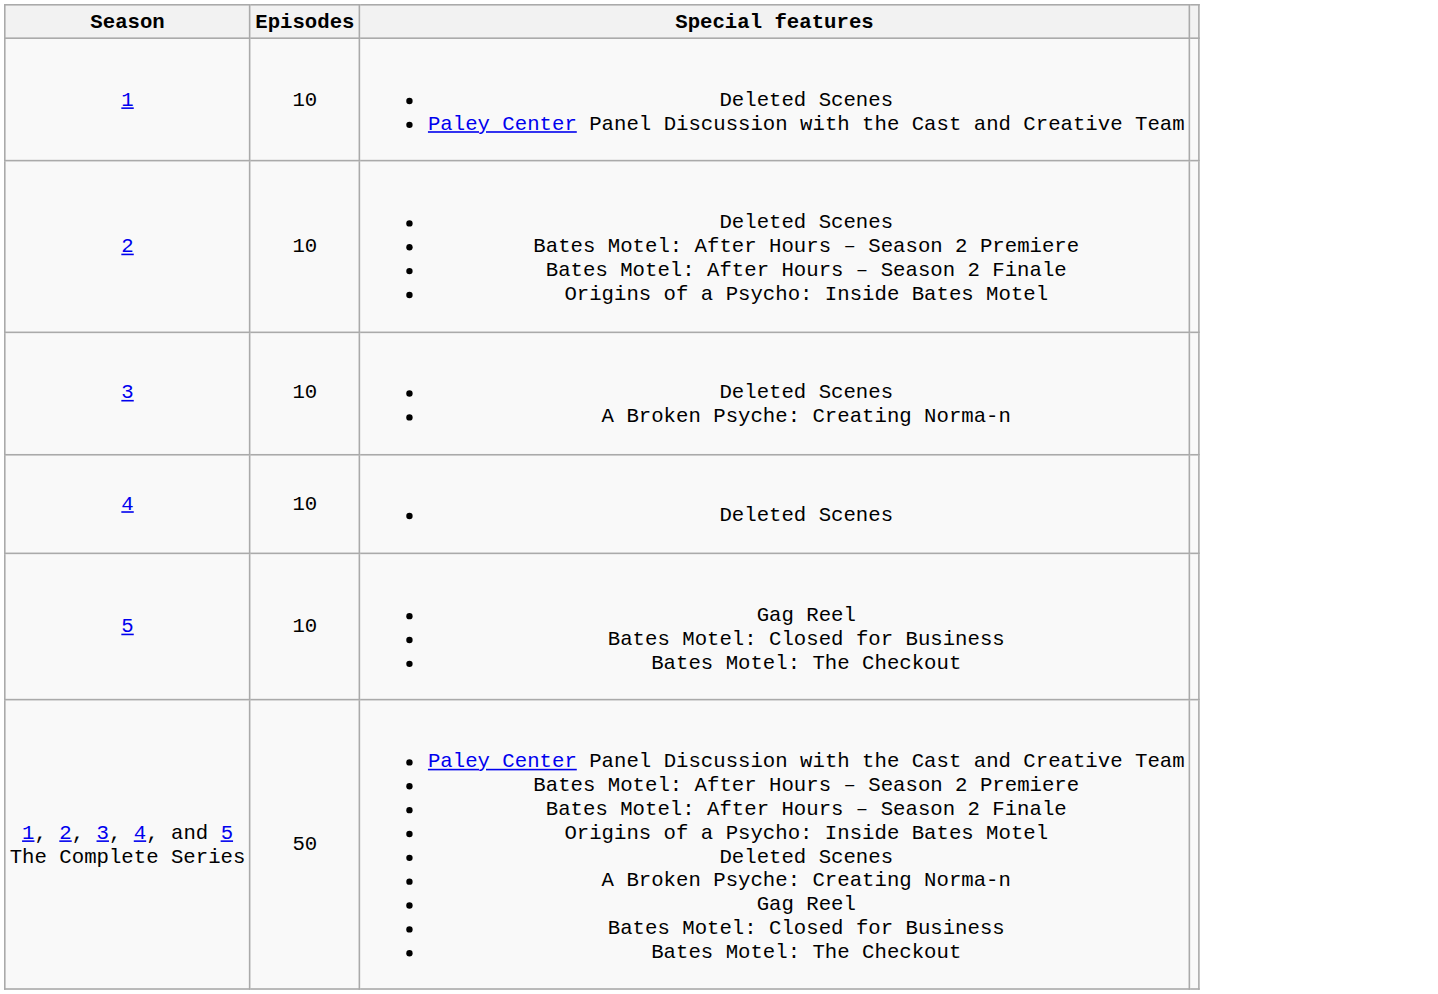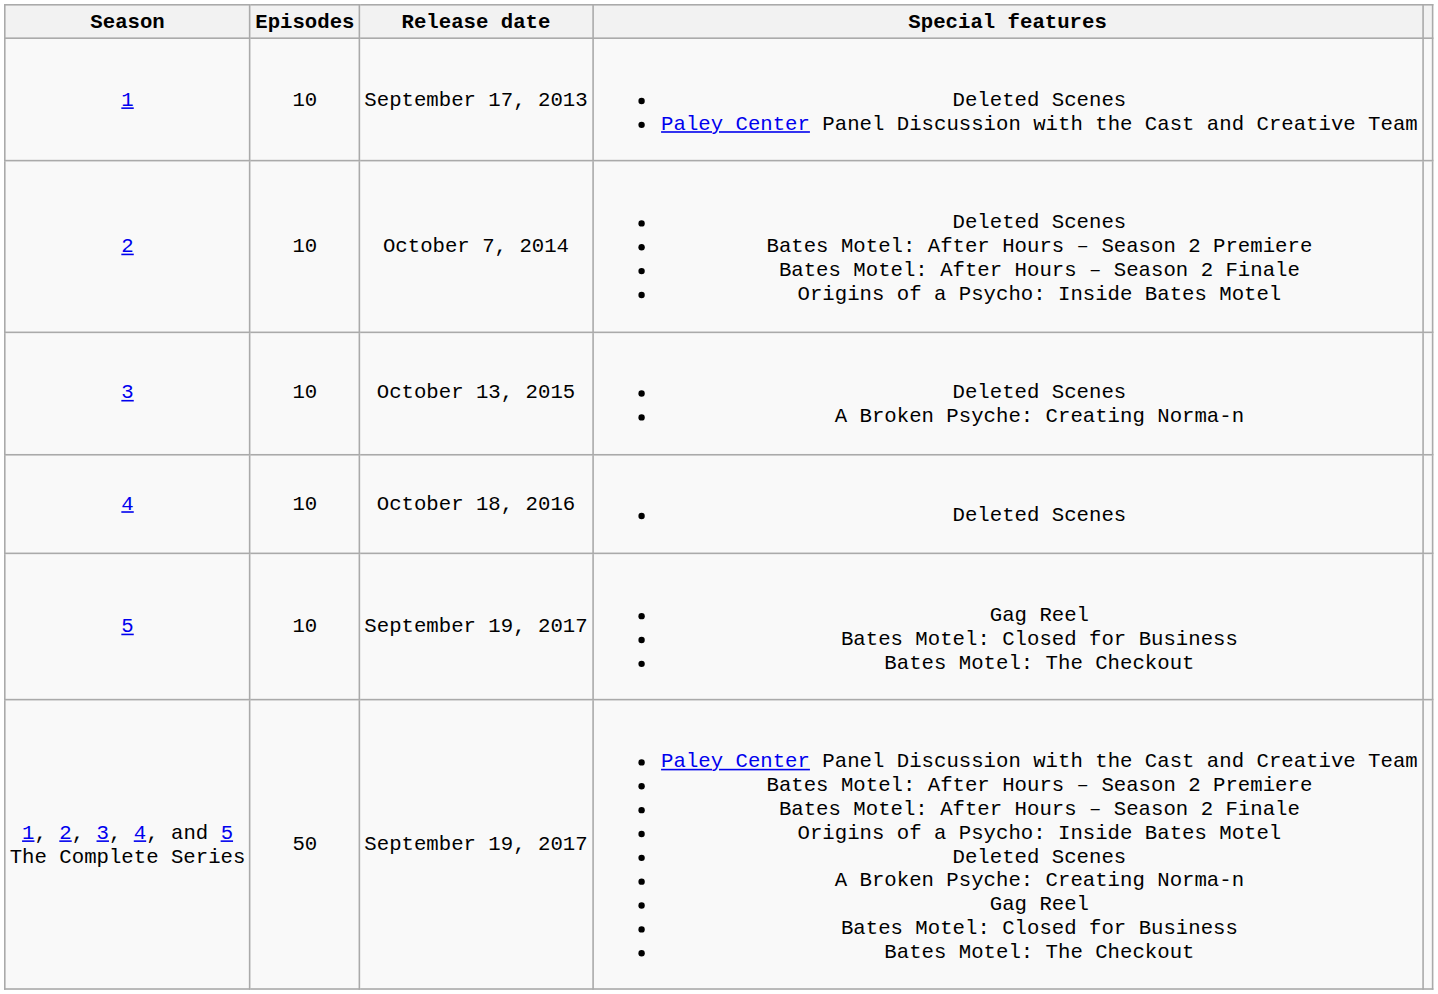+ column: Release date | September 17, 2013 | October 7, 2014 | October 13, 2015 | October 18, 2016 | September 19, 2017 | September 19, 2017
